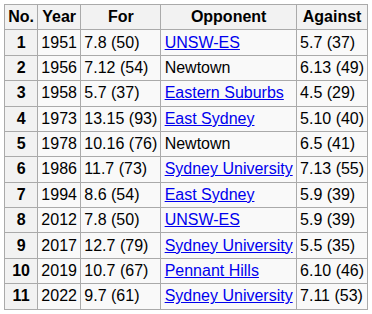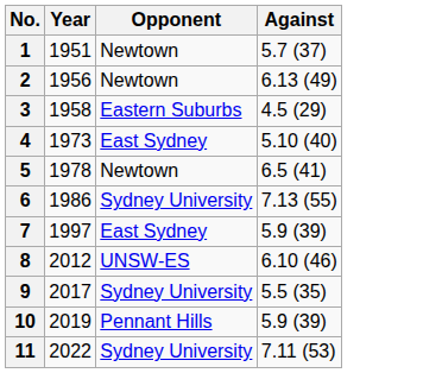- column: For | 7.8 (50) | 7.12 (54) | 5.7 (37) | 13.15 (93) | 10.16 (76) | 11.7 (73) | 8.6 (54) | 7.8 (50) | 12.7 (79) | 10.7 (67) | 9.7 (61)
1 | Opponent: UNSW-ES -> Newtown
7 | Year: 1994 -> 1997
8 | Against: 5.9 (39) -> 6.10 (46)
10 | Against: 6.10 (46) -> 5.9 (39)
